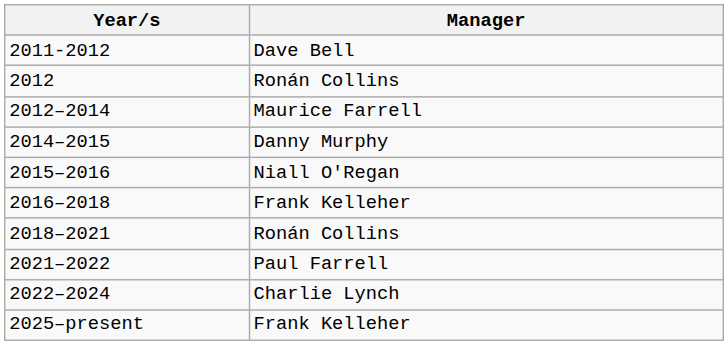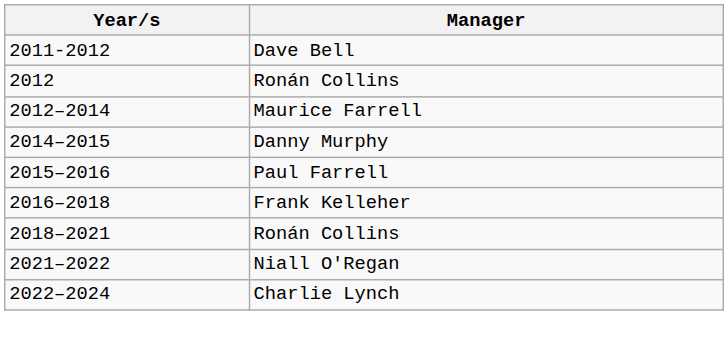2015–2016 | Manager: Niall O'Regan -> Paul Farrell
2021–2022 | Manager: Paul Farrell -> Niall O'Regan
- row: 2025–present | Frank Kelleher
